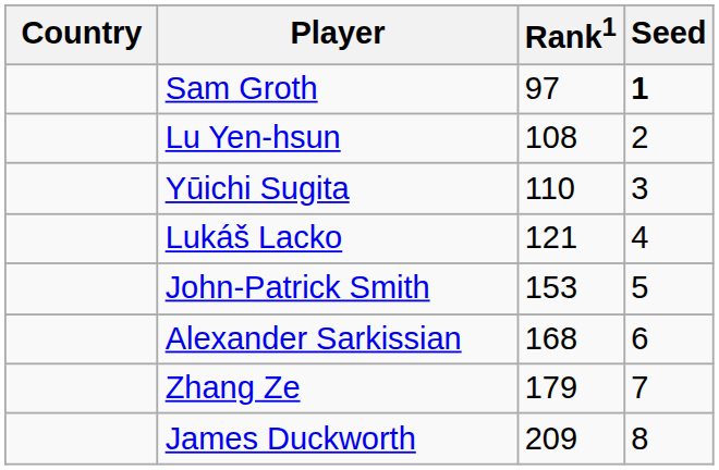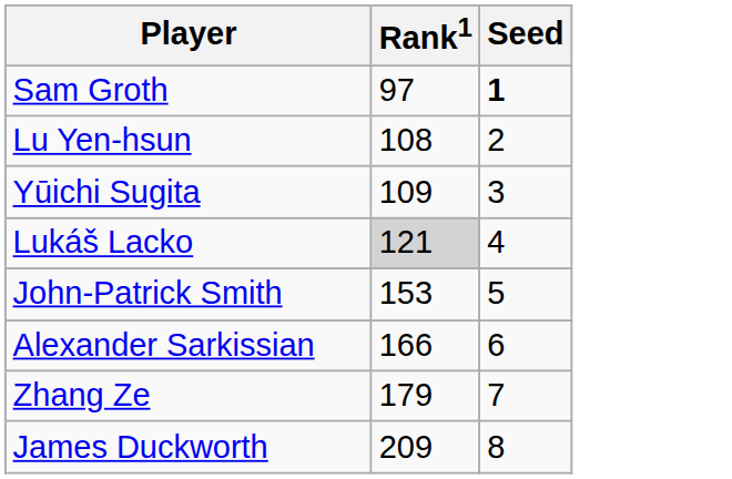- column: Country
Yūichi Sugita | Rank1: 110 -> 109
Lukáš Lacko | Rank1: no background -> lightgrey background
Alexander Sarkissian | Rank1: 168 -> 166
